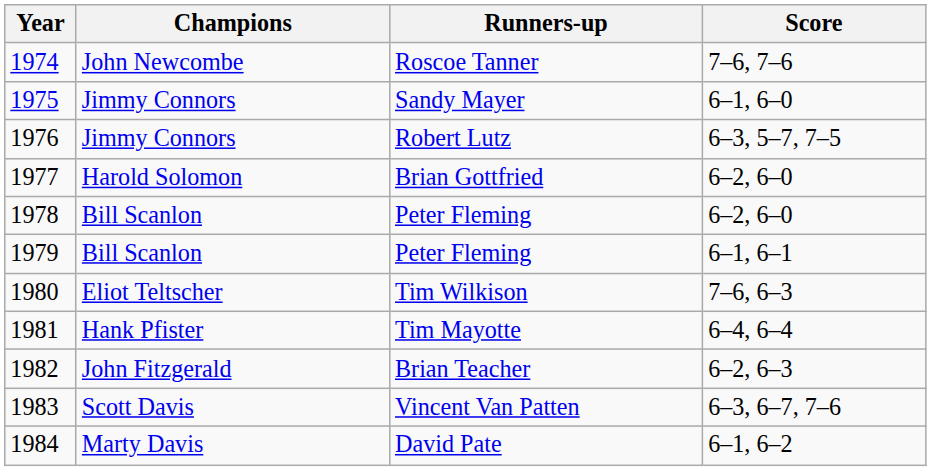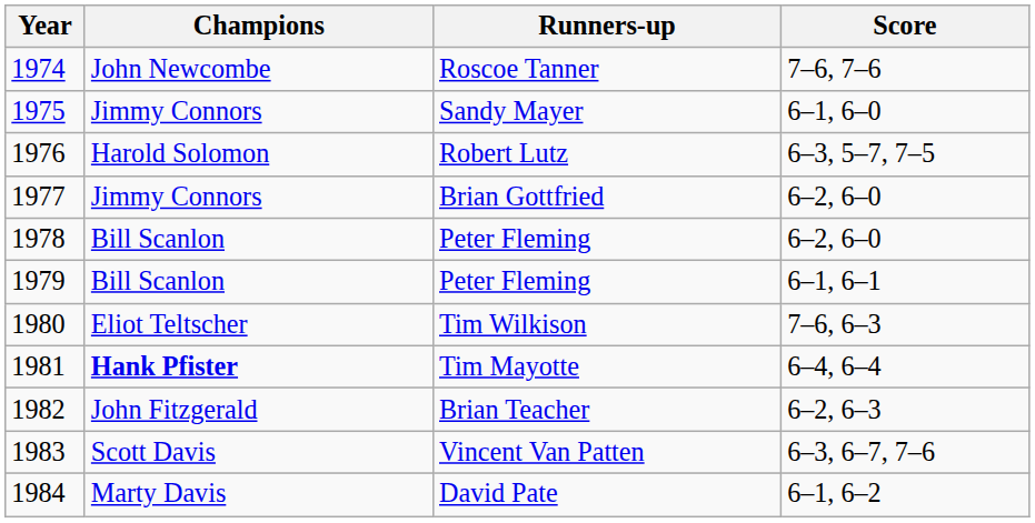Robert Lutz | Champions: Jimmy Connors -> Harold Solomon
Brian Gottfried | Champions: Harold Solomon -> Jimmy Connors
Tim Mayotte | Champions: normal -> bold
